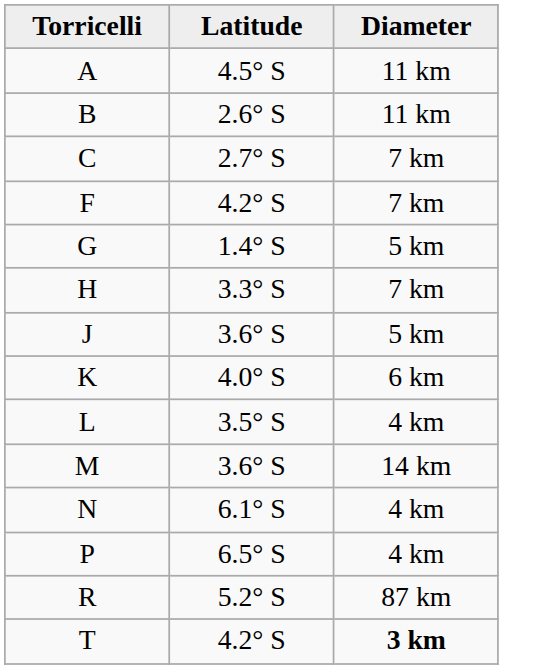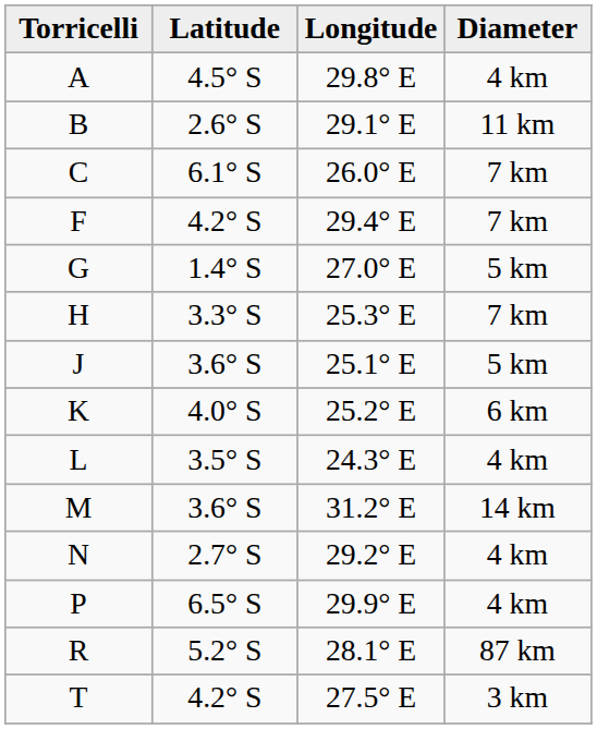+ column: Longitude | 29.8° E | 29.1° E | 26.0° E | 29.4° E | 27.0° E | 25.3° E | 25.1° E | 25.2° E | 24.3° E | 31.2° E | 29.2° E | 29.9° E | 28.1° E | 27.5° E
A | Diameter: 11 km -> 4 km
C | Latitude: 2.7° S -> 6.1° S
N | Latitude: 6.1° S -> 2.7° S
T | Diameter: bold -> normal
